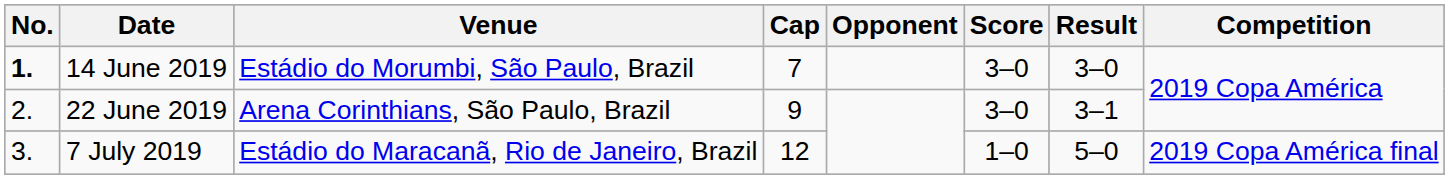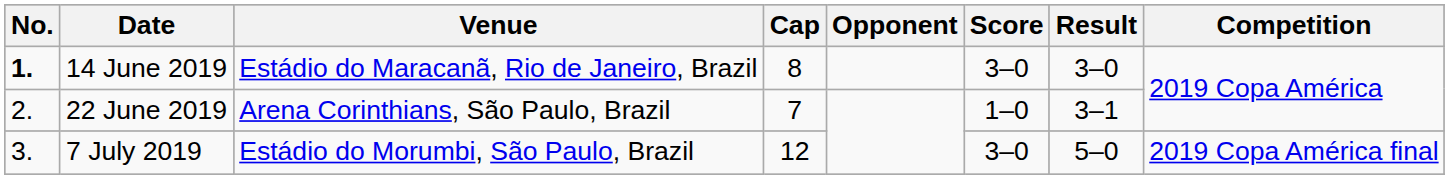14 June 2019 | Venue: Estádio do Morumbi, São Paulo, Brazil -> Estádio do Maracanã, Rio de Janeiro, Brazil
14 June 2019 | Cap: 7 -> 8
22 June 2019 | Cap: 9 -> 7
22 June 2019 | Score: 3–0 -> 1–0
7 July 2019 | Venue: Estádio do Maracanã, Rio de Janeiro, Brazil -> Estádio do Morumbi, São Paulo, Brazil
7 July 2019 | Score: 1–0 -> 3–0
